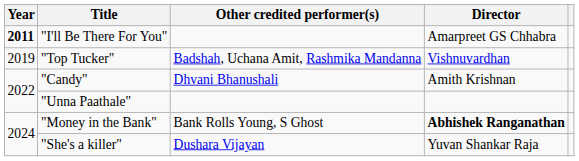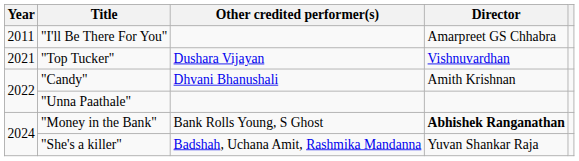"I'll Be There For You" | Year: bold -> normal
"Top Tucker" | Year: 2019 -> 2021
"Top Tucker" | Other credited performer(s): Badshah, Uchana Amit, Rashmika Mandanna -> Dushara Vijayan
"She's a killer" | Other credited performer(s): Dushara Vijayan -> Badshah, Uchana Amit, Rashmika Mandanna
